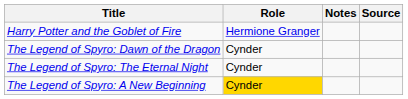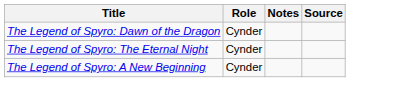- row: Harry Potter and the Goblet of Fire | Hermione Granger
The Legend of Spyro: A New Beginning | Role: gold background -> no background
